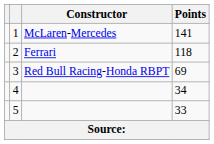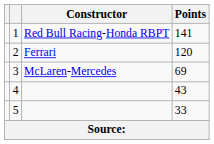1 | Constructor: McLaren-Mercedes -> Red Bull Racing-Honda RBPT
2 | Points: 118 -> 120
3 | Constructor: Red Bull Racing-Honda RBPT -> McLaren-Mercedes
4 | Points: 34 -> 43
